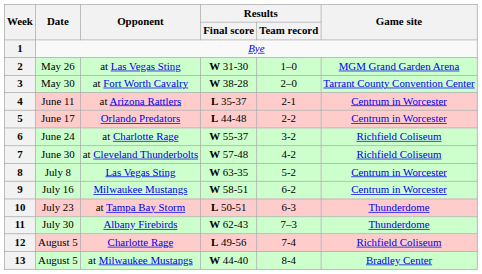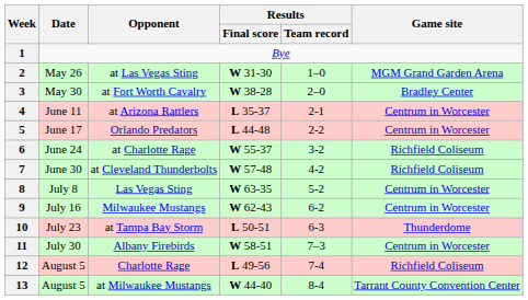3 | Game site: Tarrant County Convention Center -> Bradley Center
9 | Results / Final score: W 58-51 -> W 62-43
11 | Results / Final score: W 62-43 -> W 58-51
11 | Game site: Thunderdome -> Centrum in Worcester
13 | Game site: Bradley Center -> Tarrant County Convention Center
